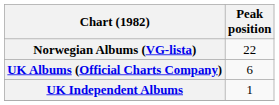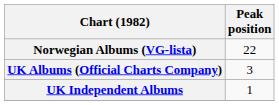UK Albums (Official Charts Company) | Peak position: 6 -> 3
